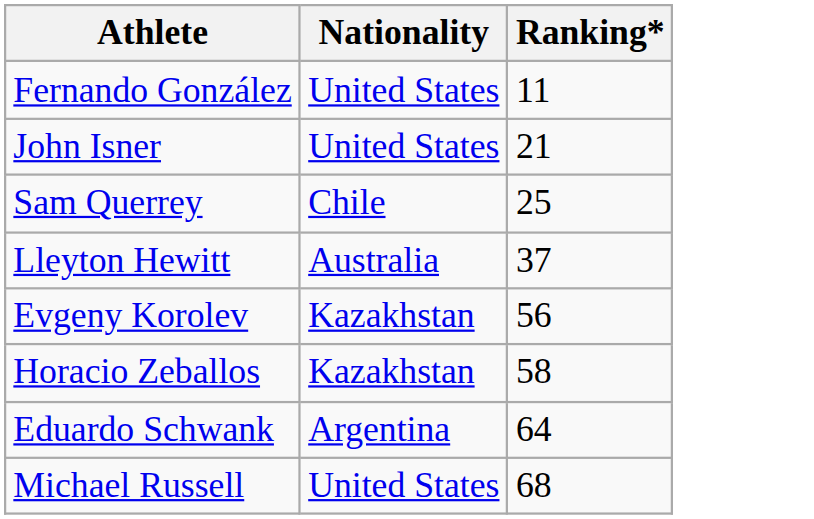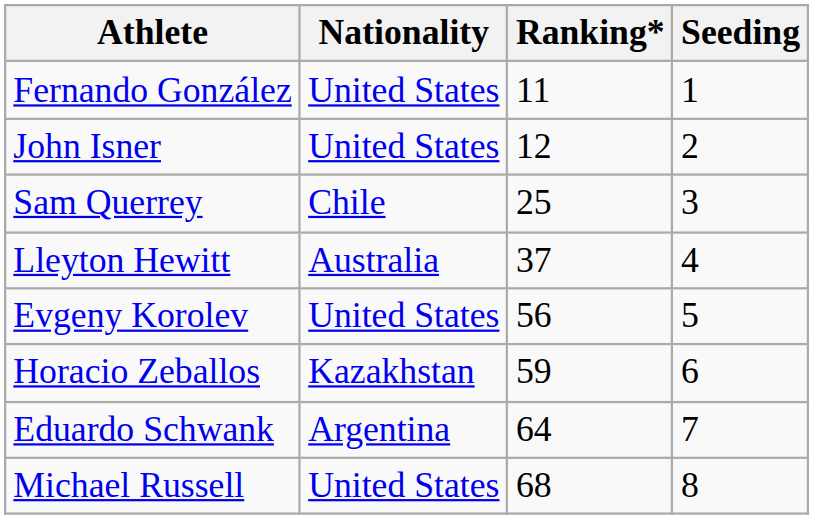+ column: Seeding | 1 | 2 | 3 | 4 | 5 | 6 | 7 | 8
John Isner | Ranking*: 21 -> 12
Evgeny Korolev | Nationality: Kazakhstan -> United States
Horacio Zeballos | Ranking*: 58 -> 59
